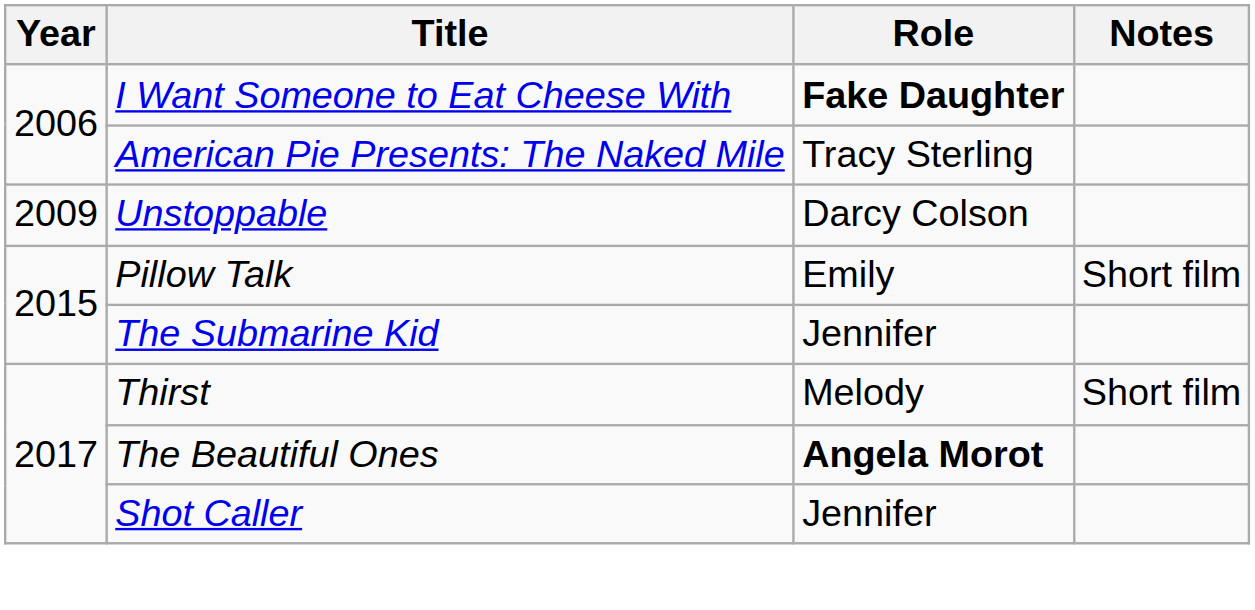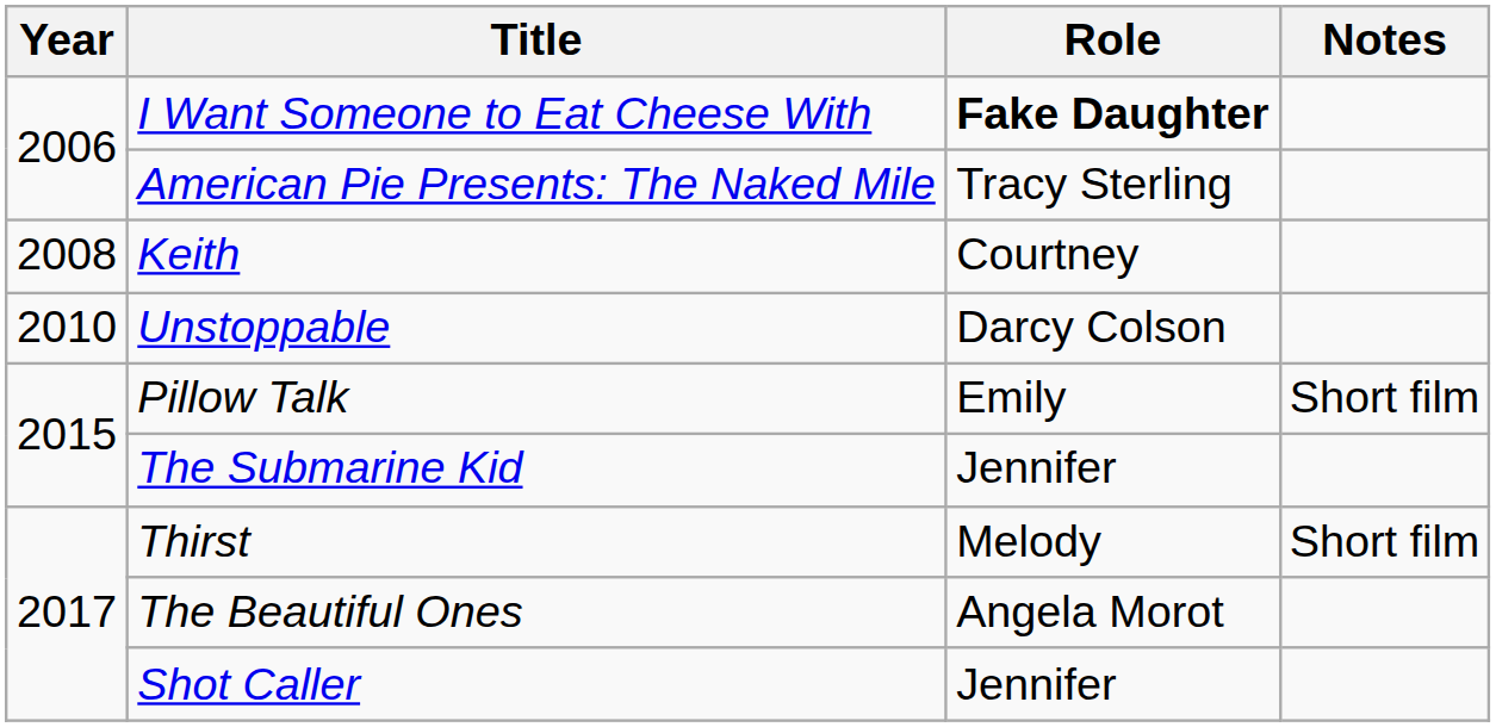+ row: 2008 | Keith | Courtney
Unstoppable | Year: 2009 -> 2010
The Beautiful Ones | Role: bold -> normal
